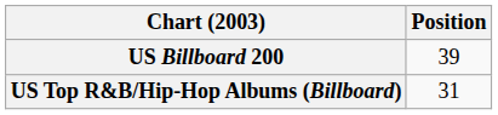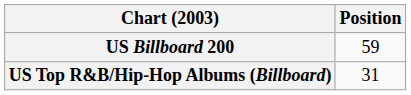US Billboard 200 | Position: 39 -> 59
